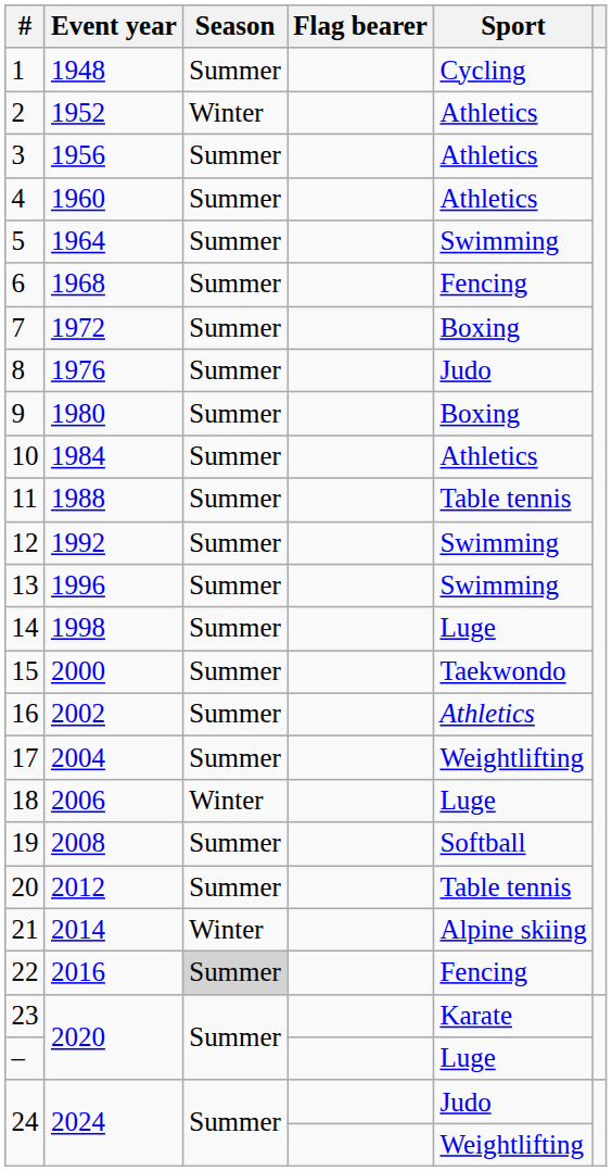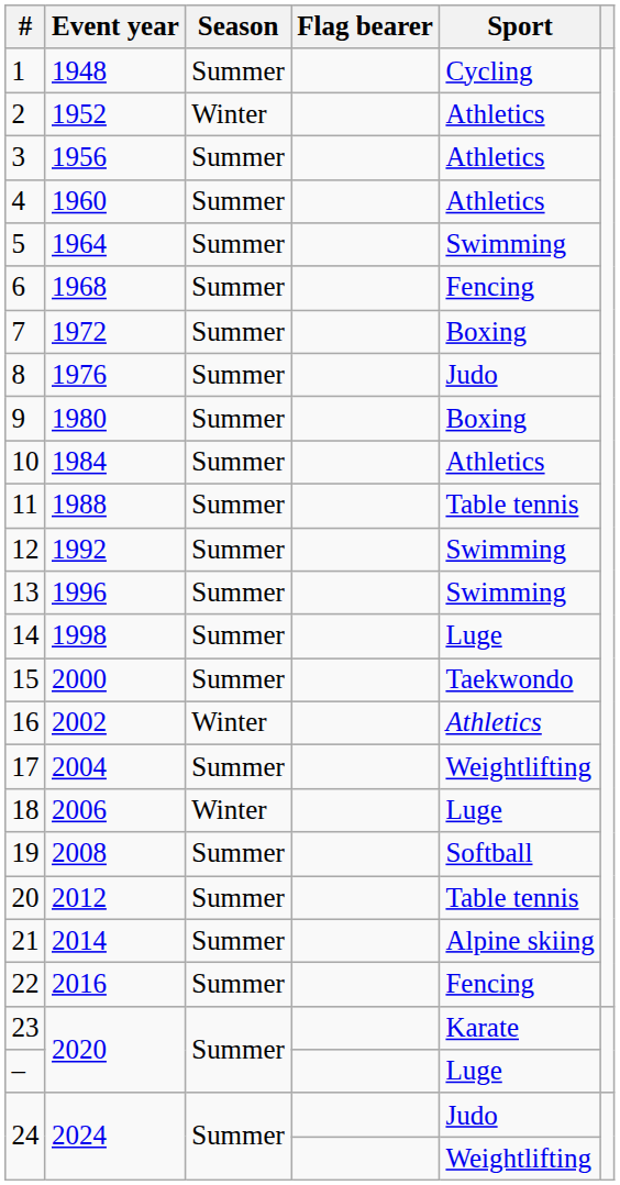16 | Season: Summer -> Winter
21 | Season: Winter -> Summer
22 | Season: lightgrey background -> no background
